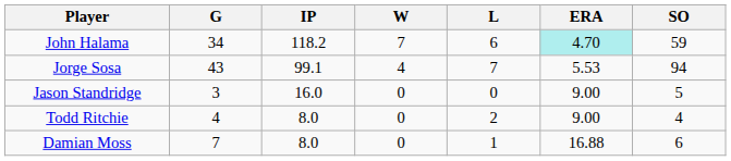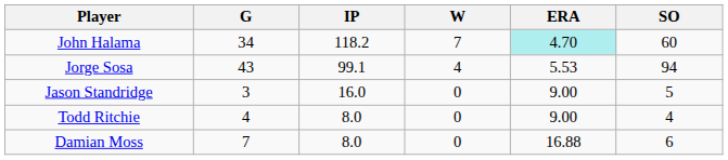- column: L | 6 | 7 | 0 | 2 | 1
John Halama | SO: 59 -> 60
